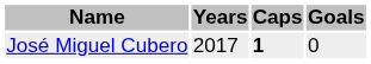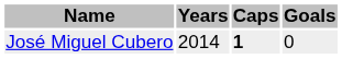José Miguel Cubero | Years: 2017 -> 2014
